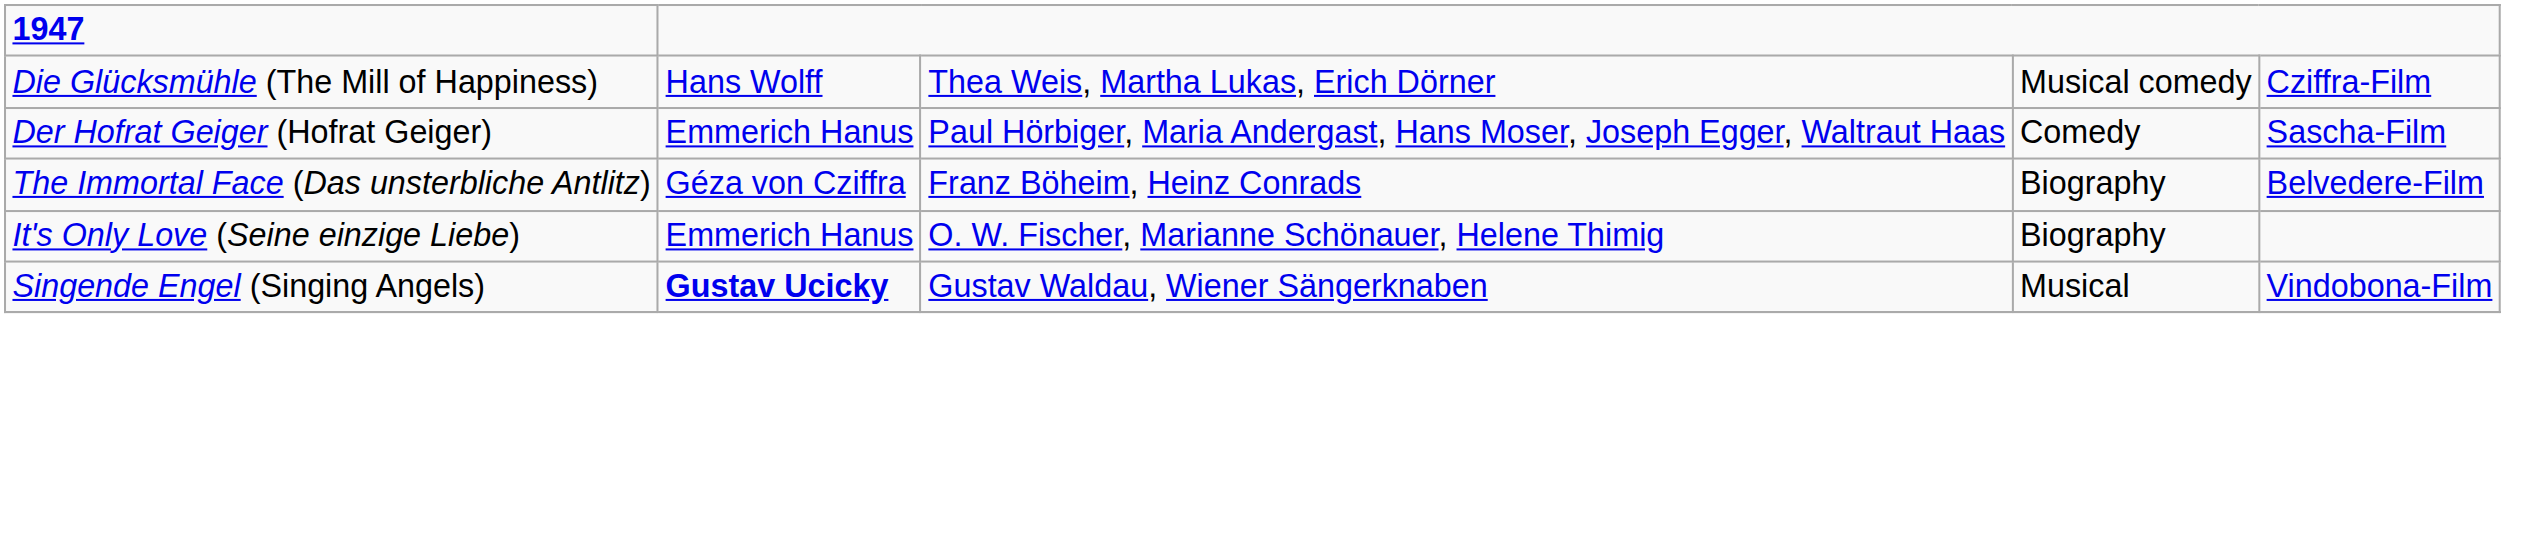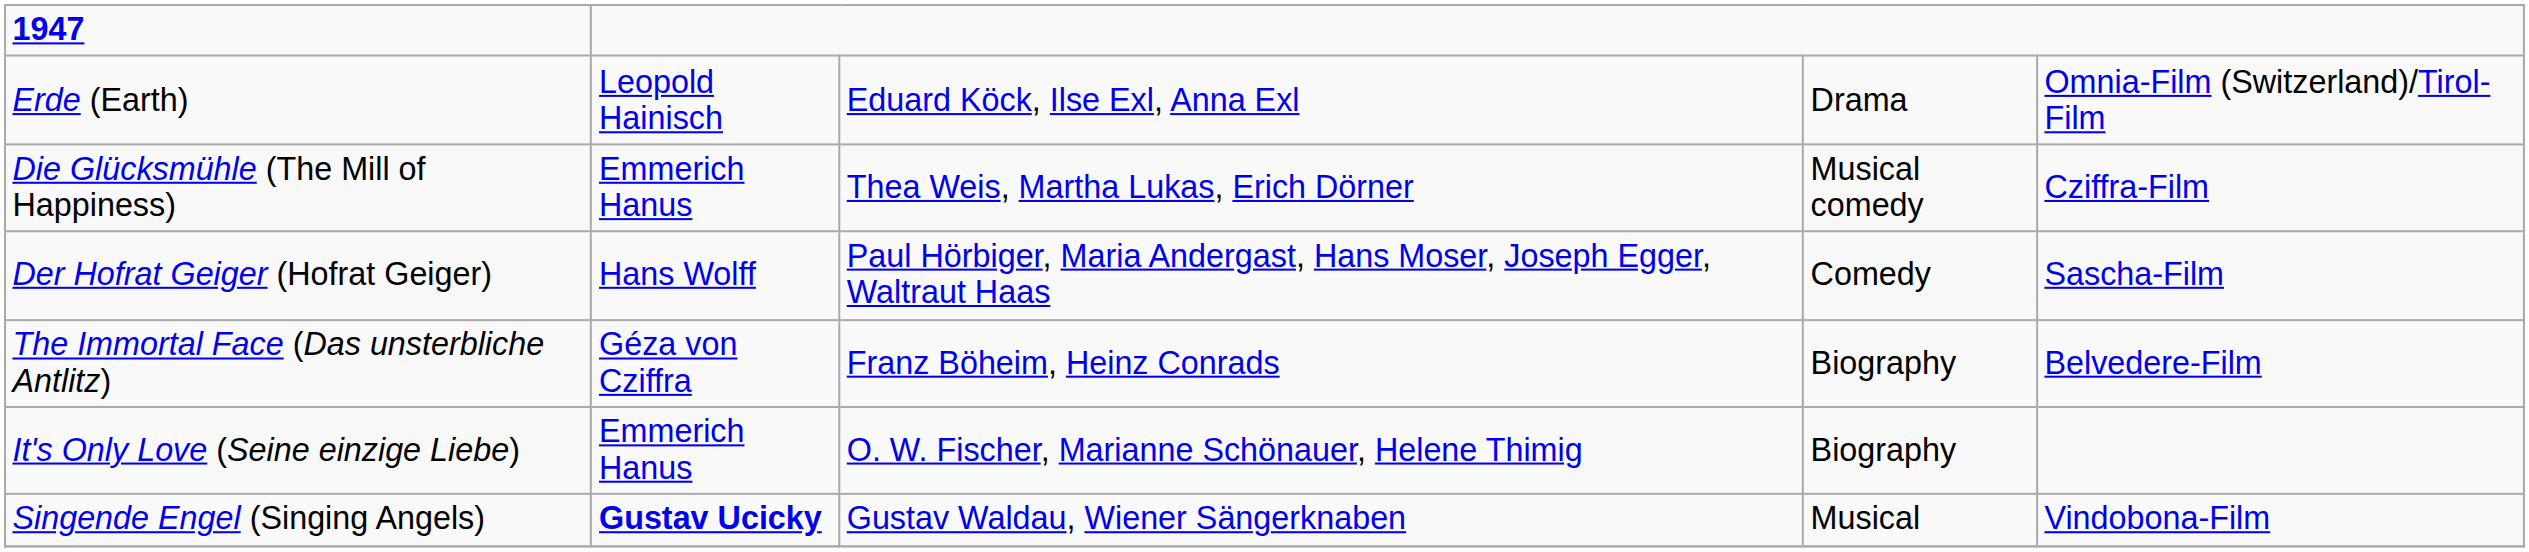+ row: Erde (Earth) | Leopold Hainisch | Eduard Köck, Ilse Exl, Anna Exl | Drama | Omnia-Film (Switzerland)/Tirol-Film
Die Glücksmühle (The Mill of Happiness) | column 2: Hans Wolff -> Emmerich Hanus
Der Hofrat Geiger (Hofrat Geiger) | column 2: Emmerich Hanus -> Hans Wolff
